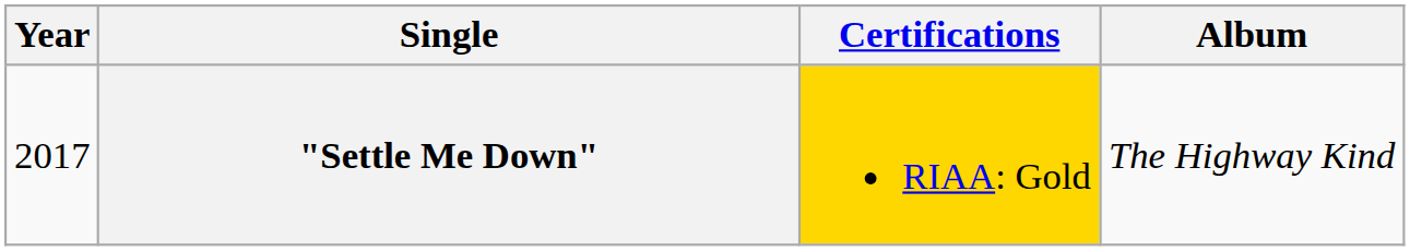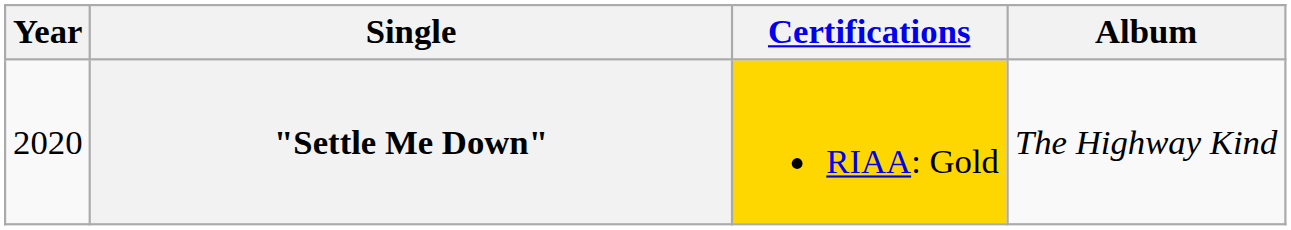"Settle Me Down" | Year: 2017 -> 2020
